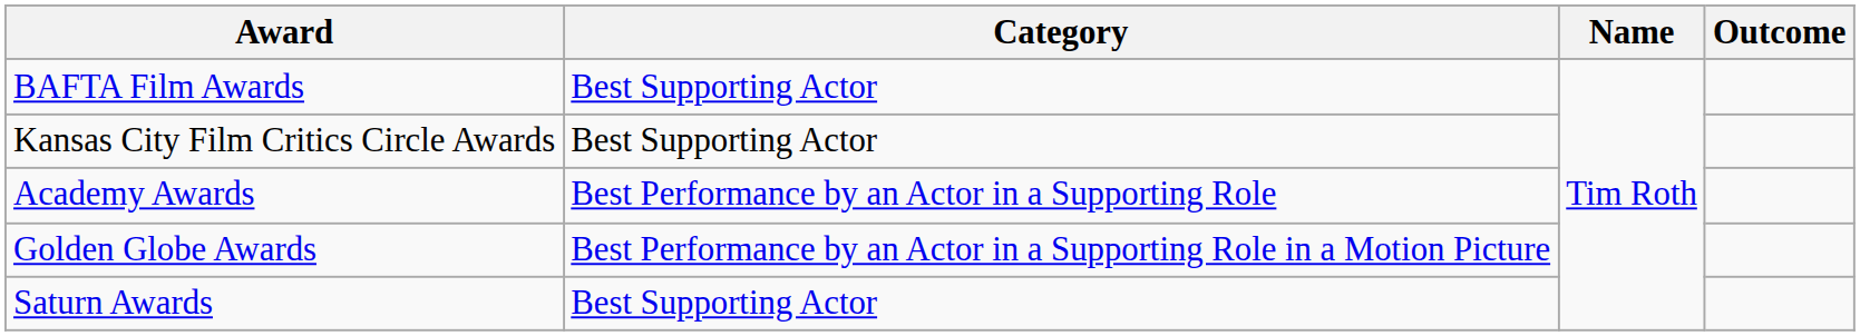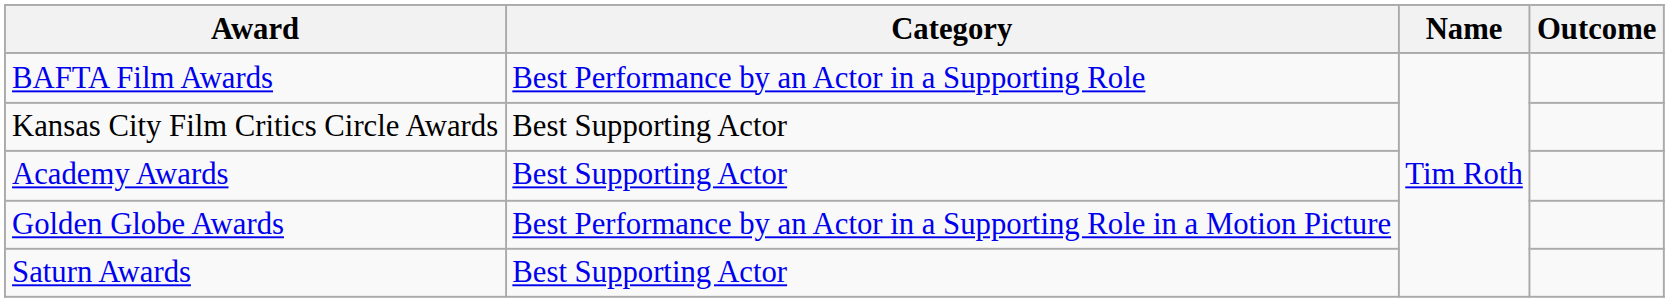BAFTA Film Awards | Category: Best Supporting Actor -> Best Performance by an Actor in a Supporting Role
Academy Awards | Category: Best Performance by an Actor in a Supporting Role -> Best Supporting Actor
